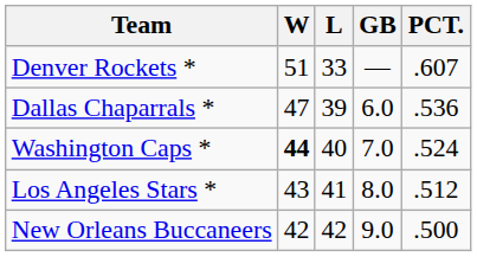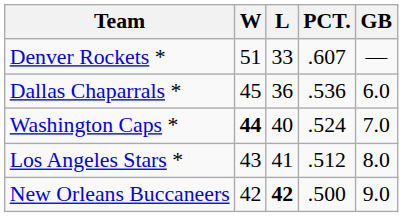columns swapped: PCT. <-> GB
Dallas Chaparrals * | W: 47 -> 45
Dallas Chaparrals * | L: 39 -> 36
New Orleans Buccaneers | L: normal -> bold
